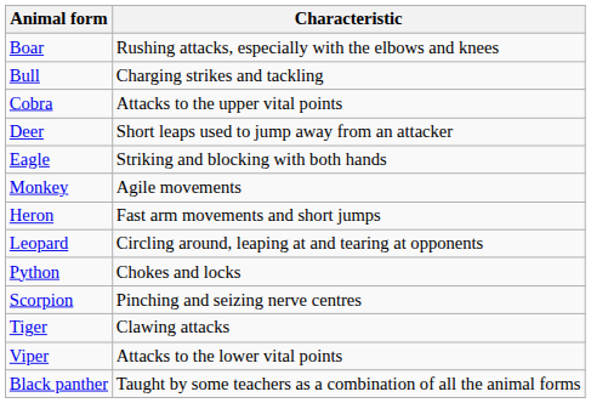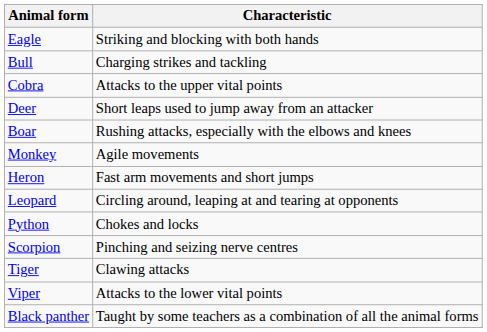rows swapped: Boar <-> Eagle
